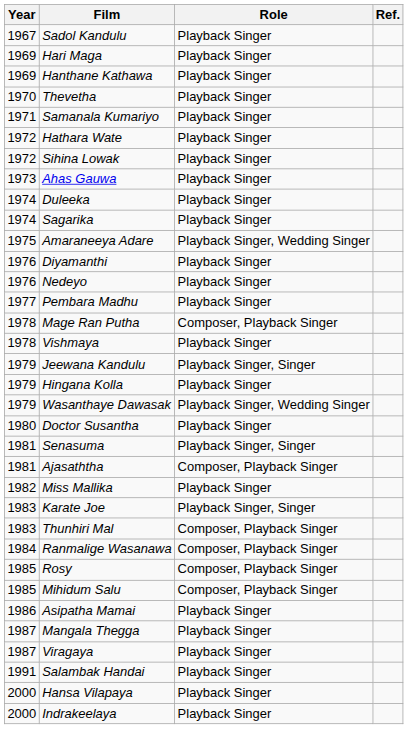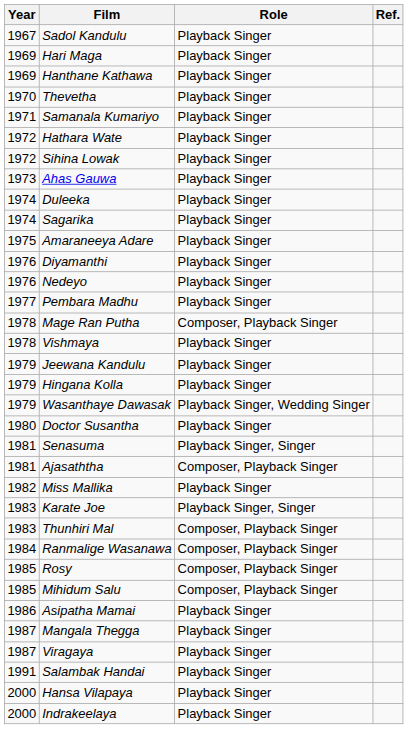Amaraneeya Adare | Role: Playback Singer, Wedding Singer -> Playback Singer
Jeewana Kandulu | Role: Playback Singer, Singer -> Playback Singer
